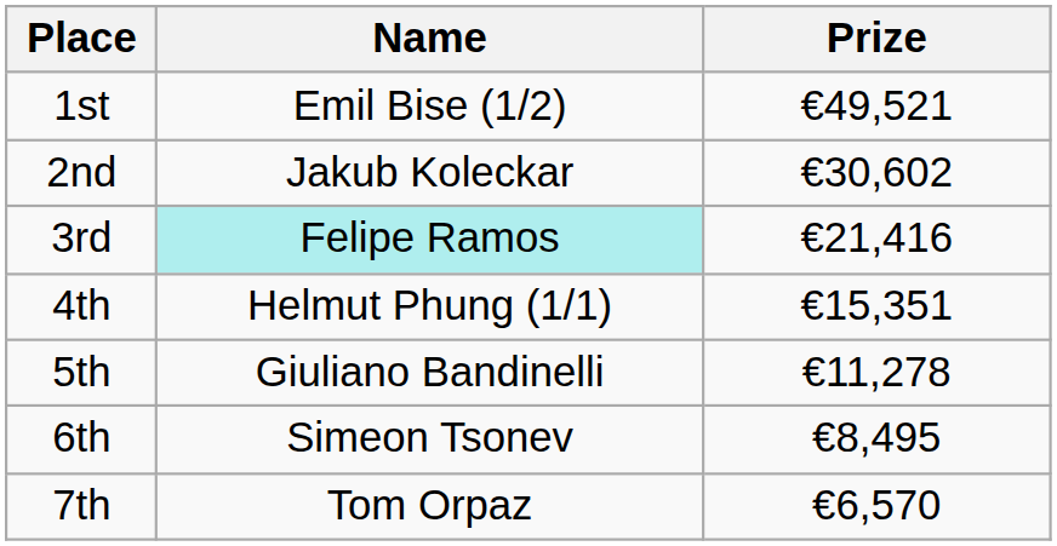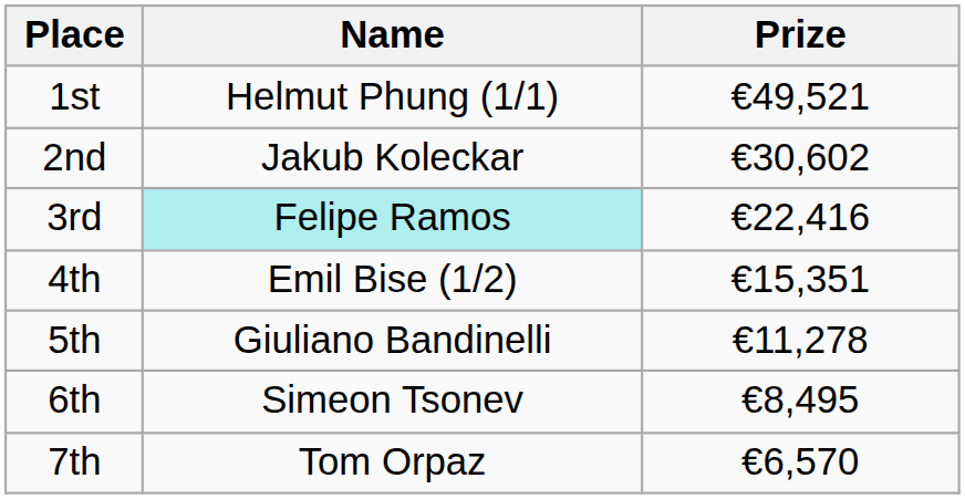1st | Name: Emil Bise (1/2) -> Helmut Phung (1/1)
3rd | Prize: €21,416 -> €22,416
4th | Name: Helmut Phung (1/1) -> Emil Bise (1/2)
